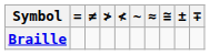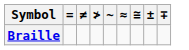- column: ≮
